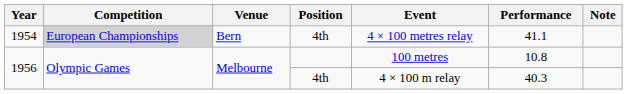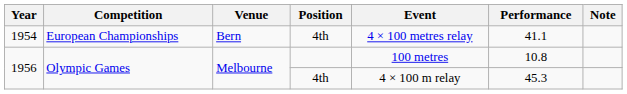1954 | Competition: lightgrey background -> no background
1956 / 4th | Performance: 40.3 -> 45.3
